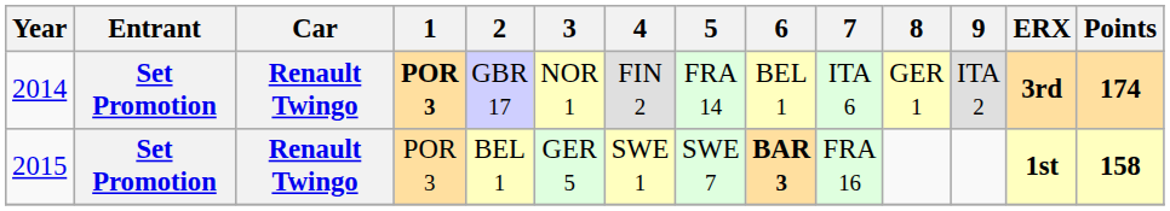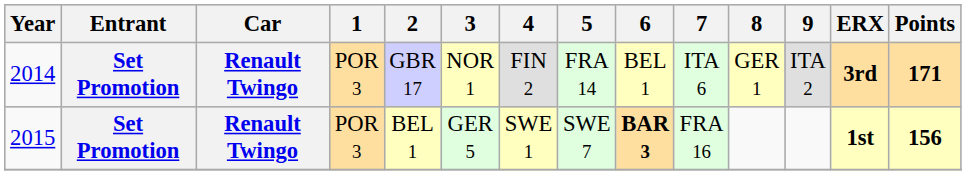2014 | 1: bold -> normal
2014 | Points: 174 -> 171
2015 | Points: 158 -> 156
